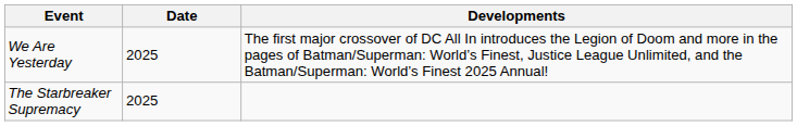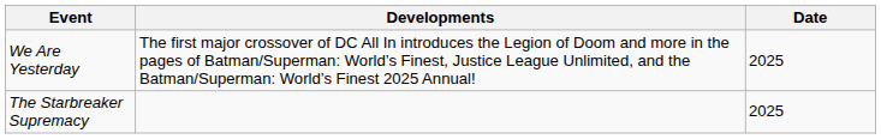columns swapped: Date <-> Developments
